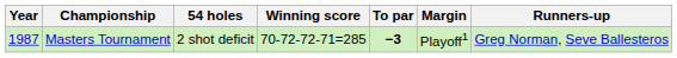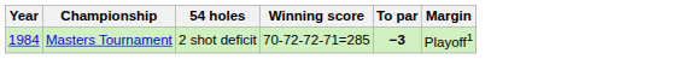- column: Runners-up | Greg Norman, Seve Ballesteros
Masters Tournament | Year: 1987 -> 1984
